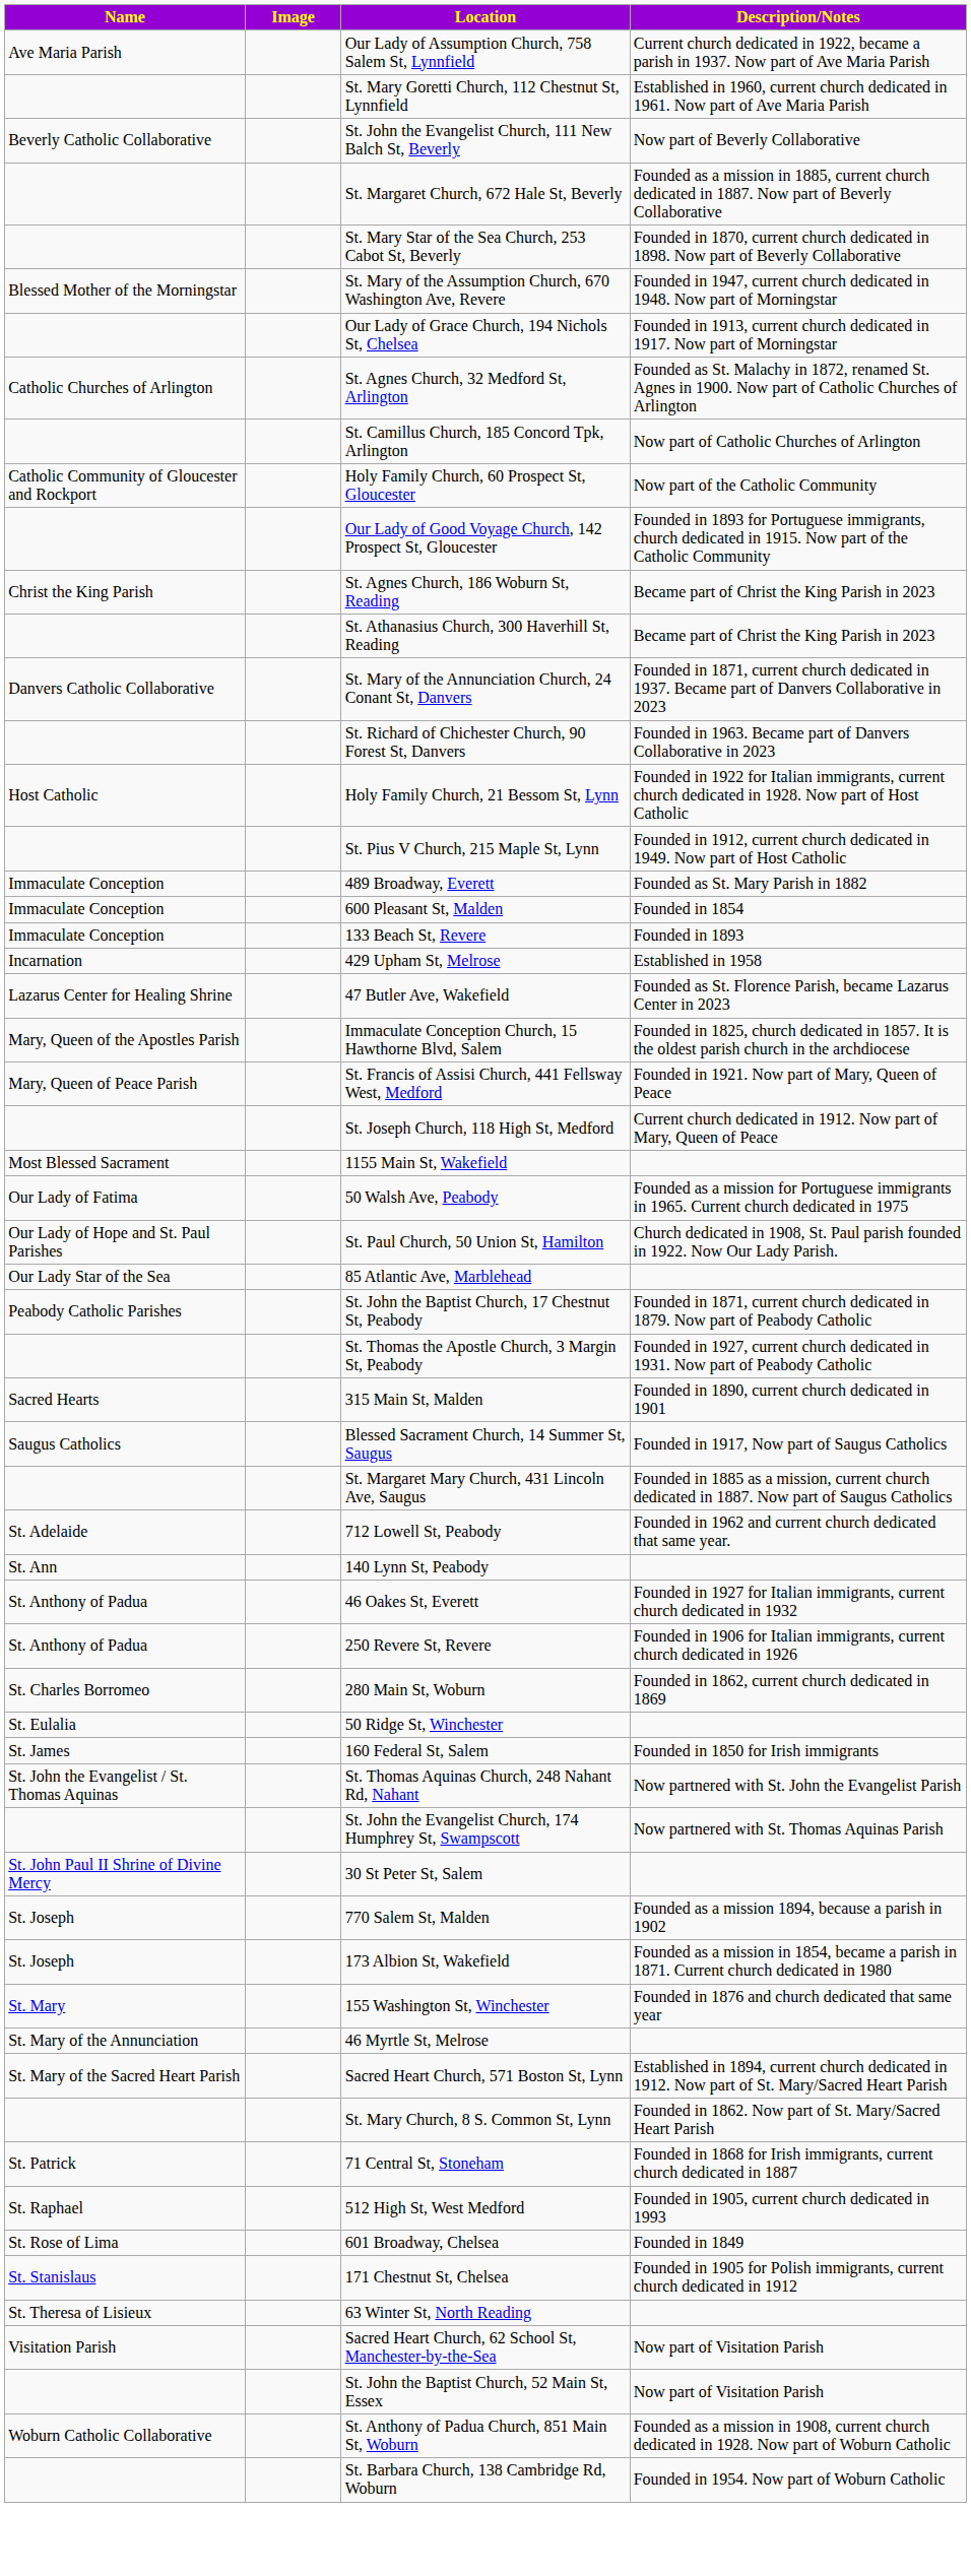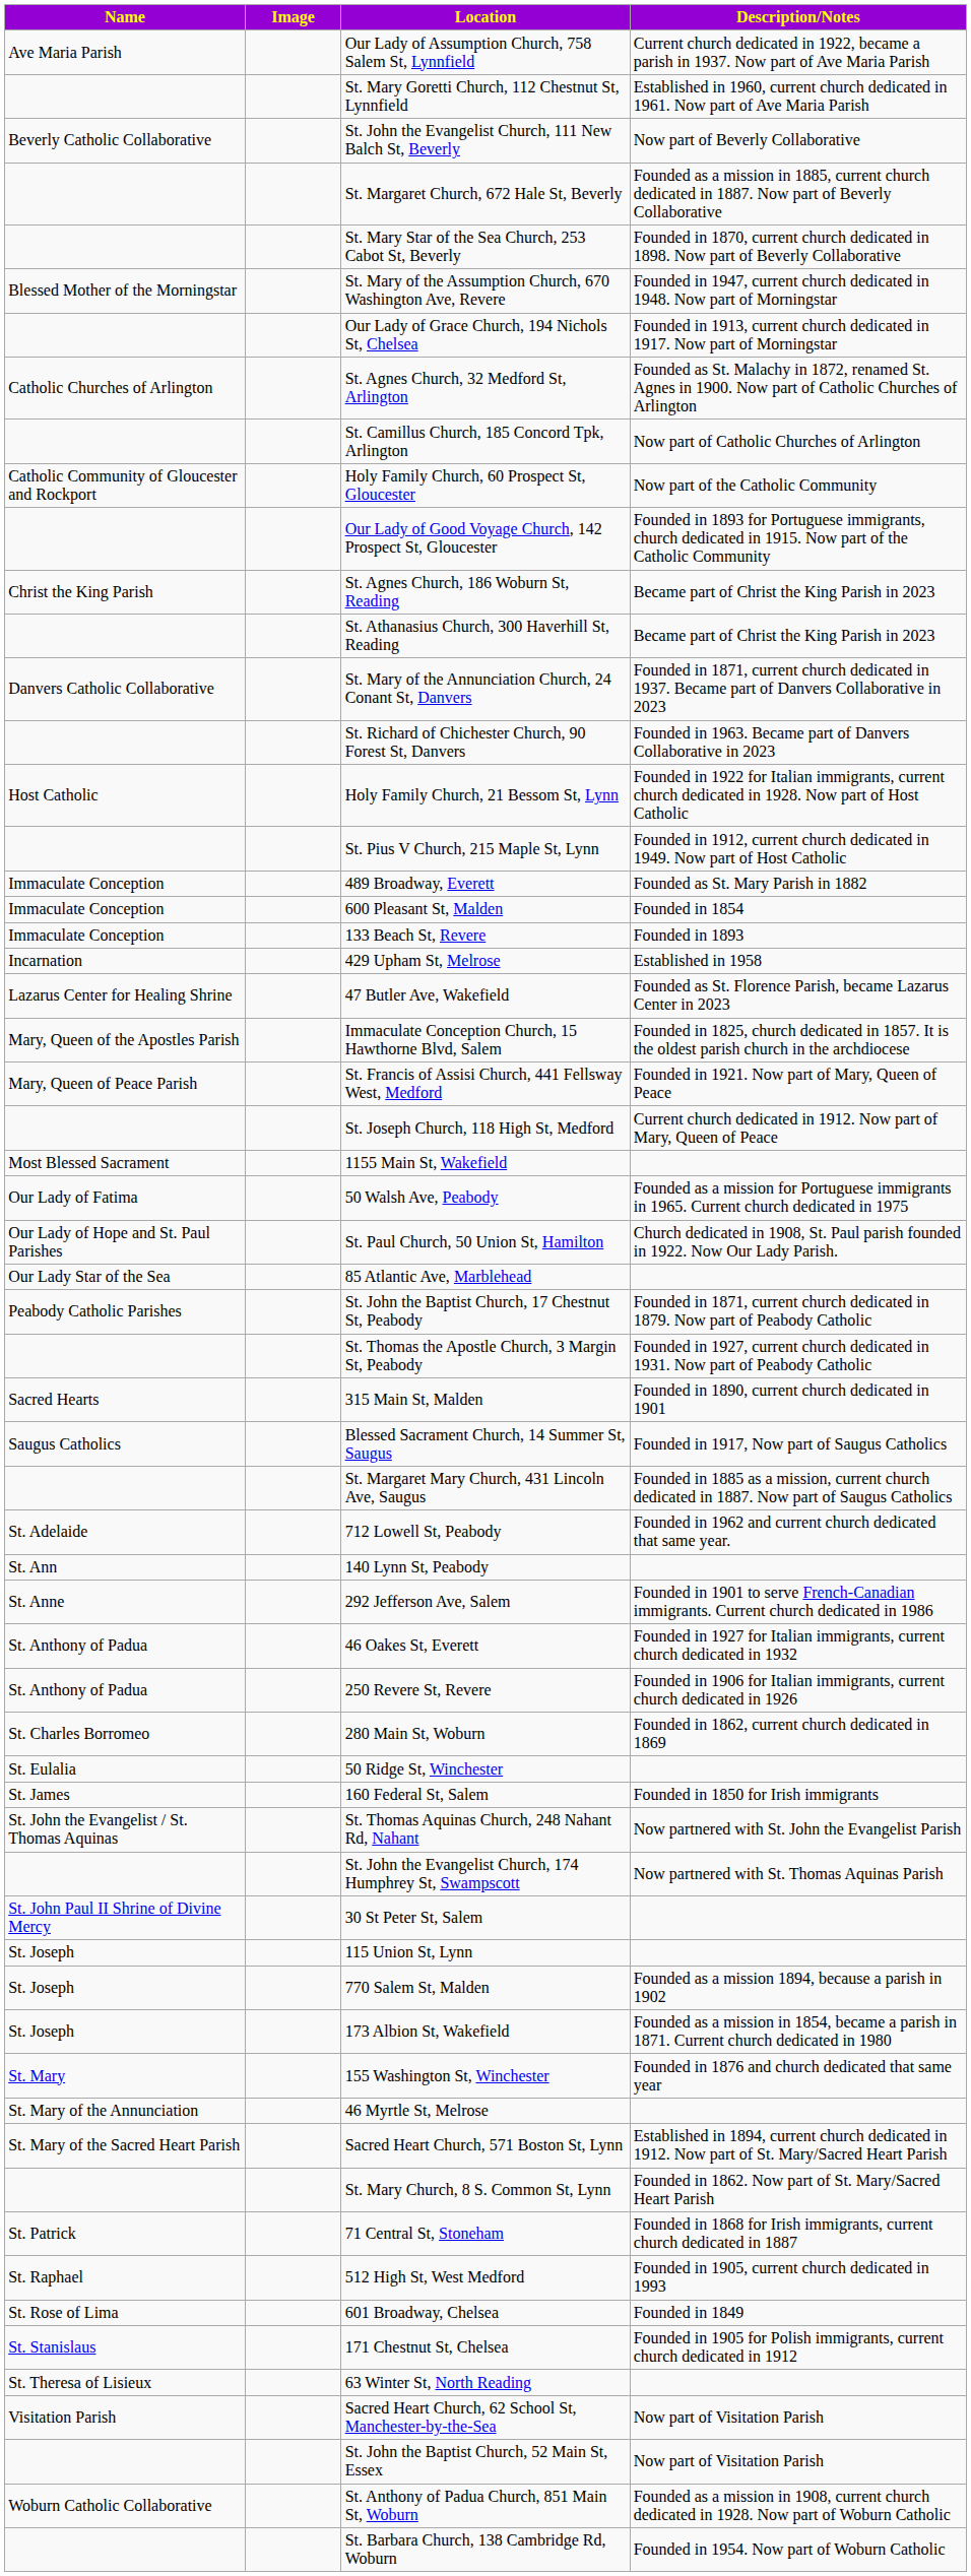+ row: St. Anne | 292 Jefferson Ave, Salem | Founded in 1901 to serve French-Canadian immigrants. Current church dedicated in 1986
+ row: St. Joseph | 115 Union St, Lynn
